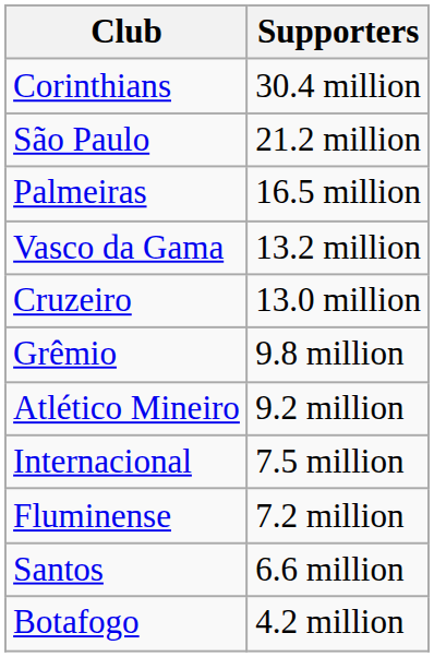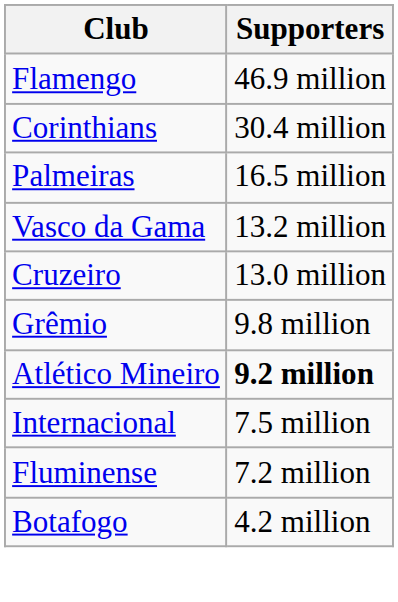+ row: Flamengo | 46.9 million
- row: São Paulo | 21.2 million
Atlético Mineiro | Supporters: normal -> bold
- row: Santos | 6.6 million
